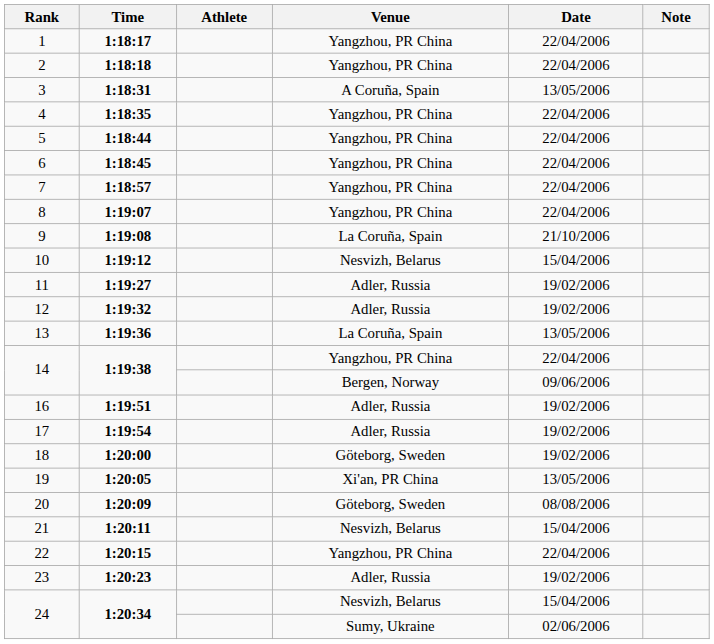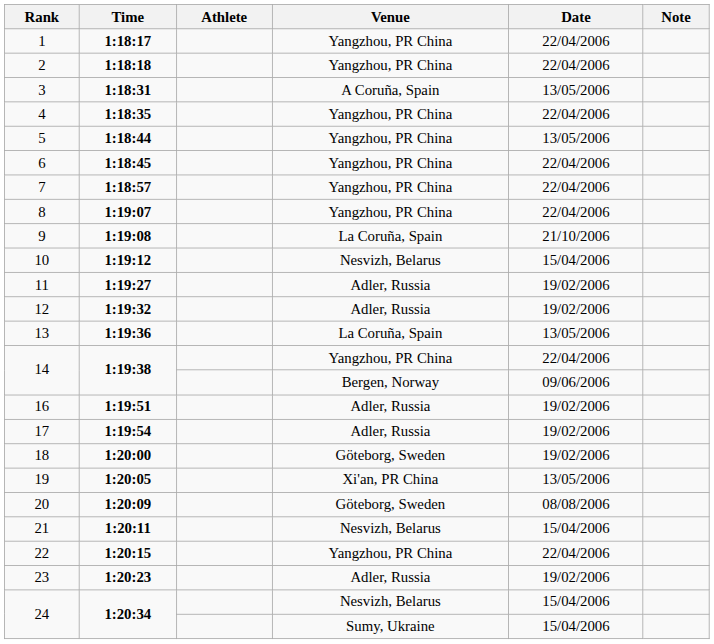5 | Date: 22/04/2006 -> 13/05/2006
24 / Sumy, Ukraine | Date: 02/06/2006 -> 15/04/2006
